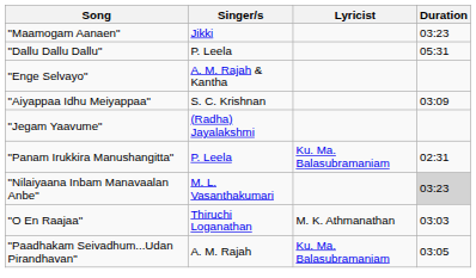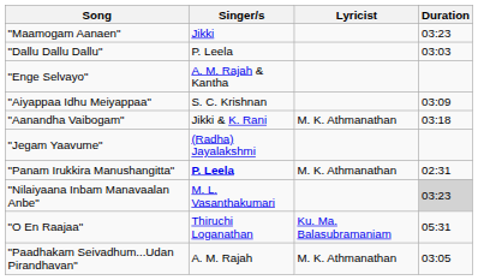"Dallu Dallu Dallu" | Duration: 05:31 -> 03:03
+ row: "Aanandha Vaibogam" | Jikki & K. Rani | M. K. Athmanathan | 03:18
"Panam Irukkira Manushangitta" | Singer/s: normal -> bold
"Panam Irukkira Manushangitta" | Lyricist: Ku. Ma. Balasubramaniam -> M. K. Athmanathan
"O En Raajaa" | Lyricist: M. K. Athmanathan -> Ku. Ma. Balasubramaniam
"O En Raajaa" | Duration: 03:03 -> 05:31
"Paadhakam Seivadhum...Udan Pirandhavan" | Lyricist: Ku. Ma. Balasubramaniam -> M. K. Athmanathan
